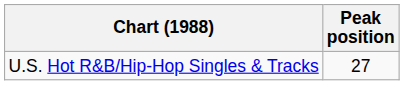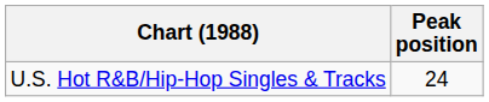U.S. Hot R&B/Hip-Hop Singles & Tracks | Peak position: 27 -> 24
